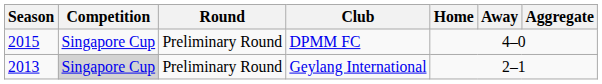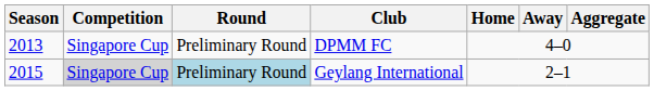DPMM FC | Season: 2015 -> 2013
Geylang International | Season: 2013 -> 2015
Geylang International | Round: no background -> lightblue background
